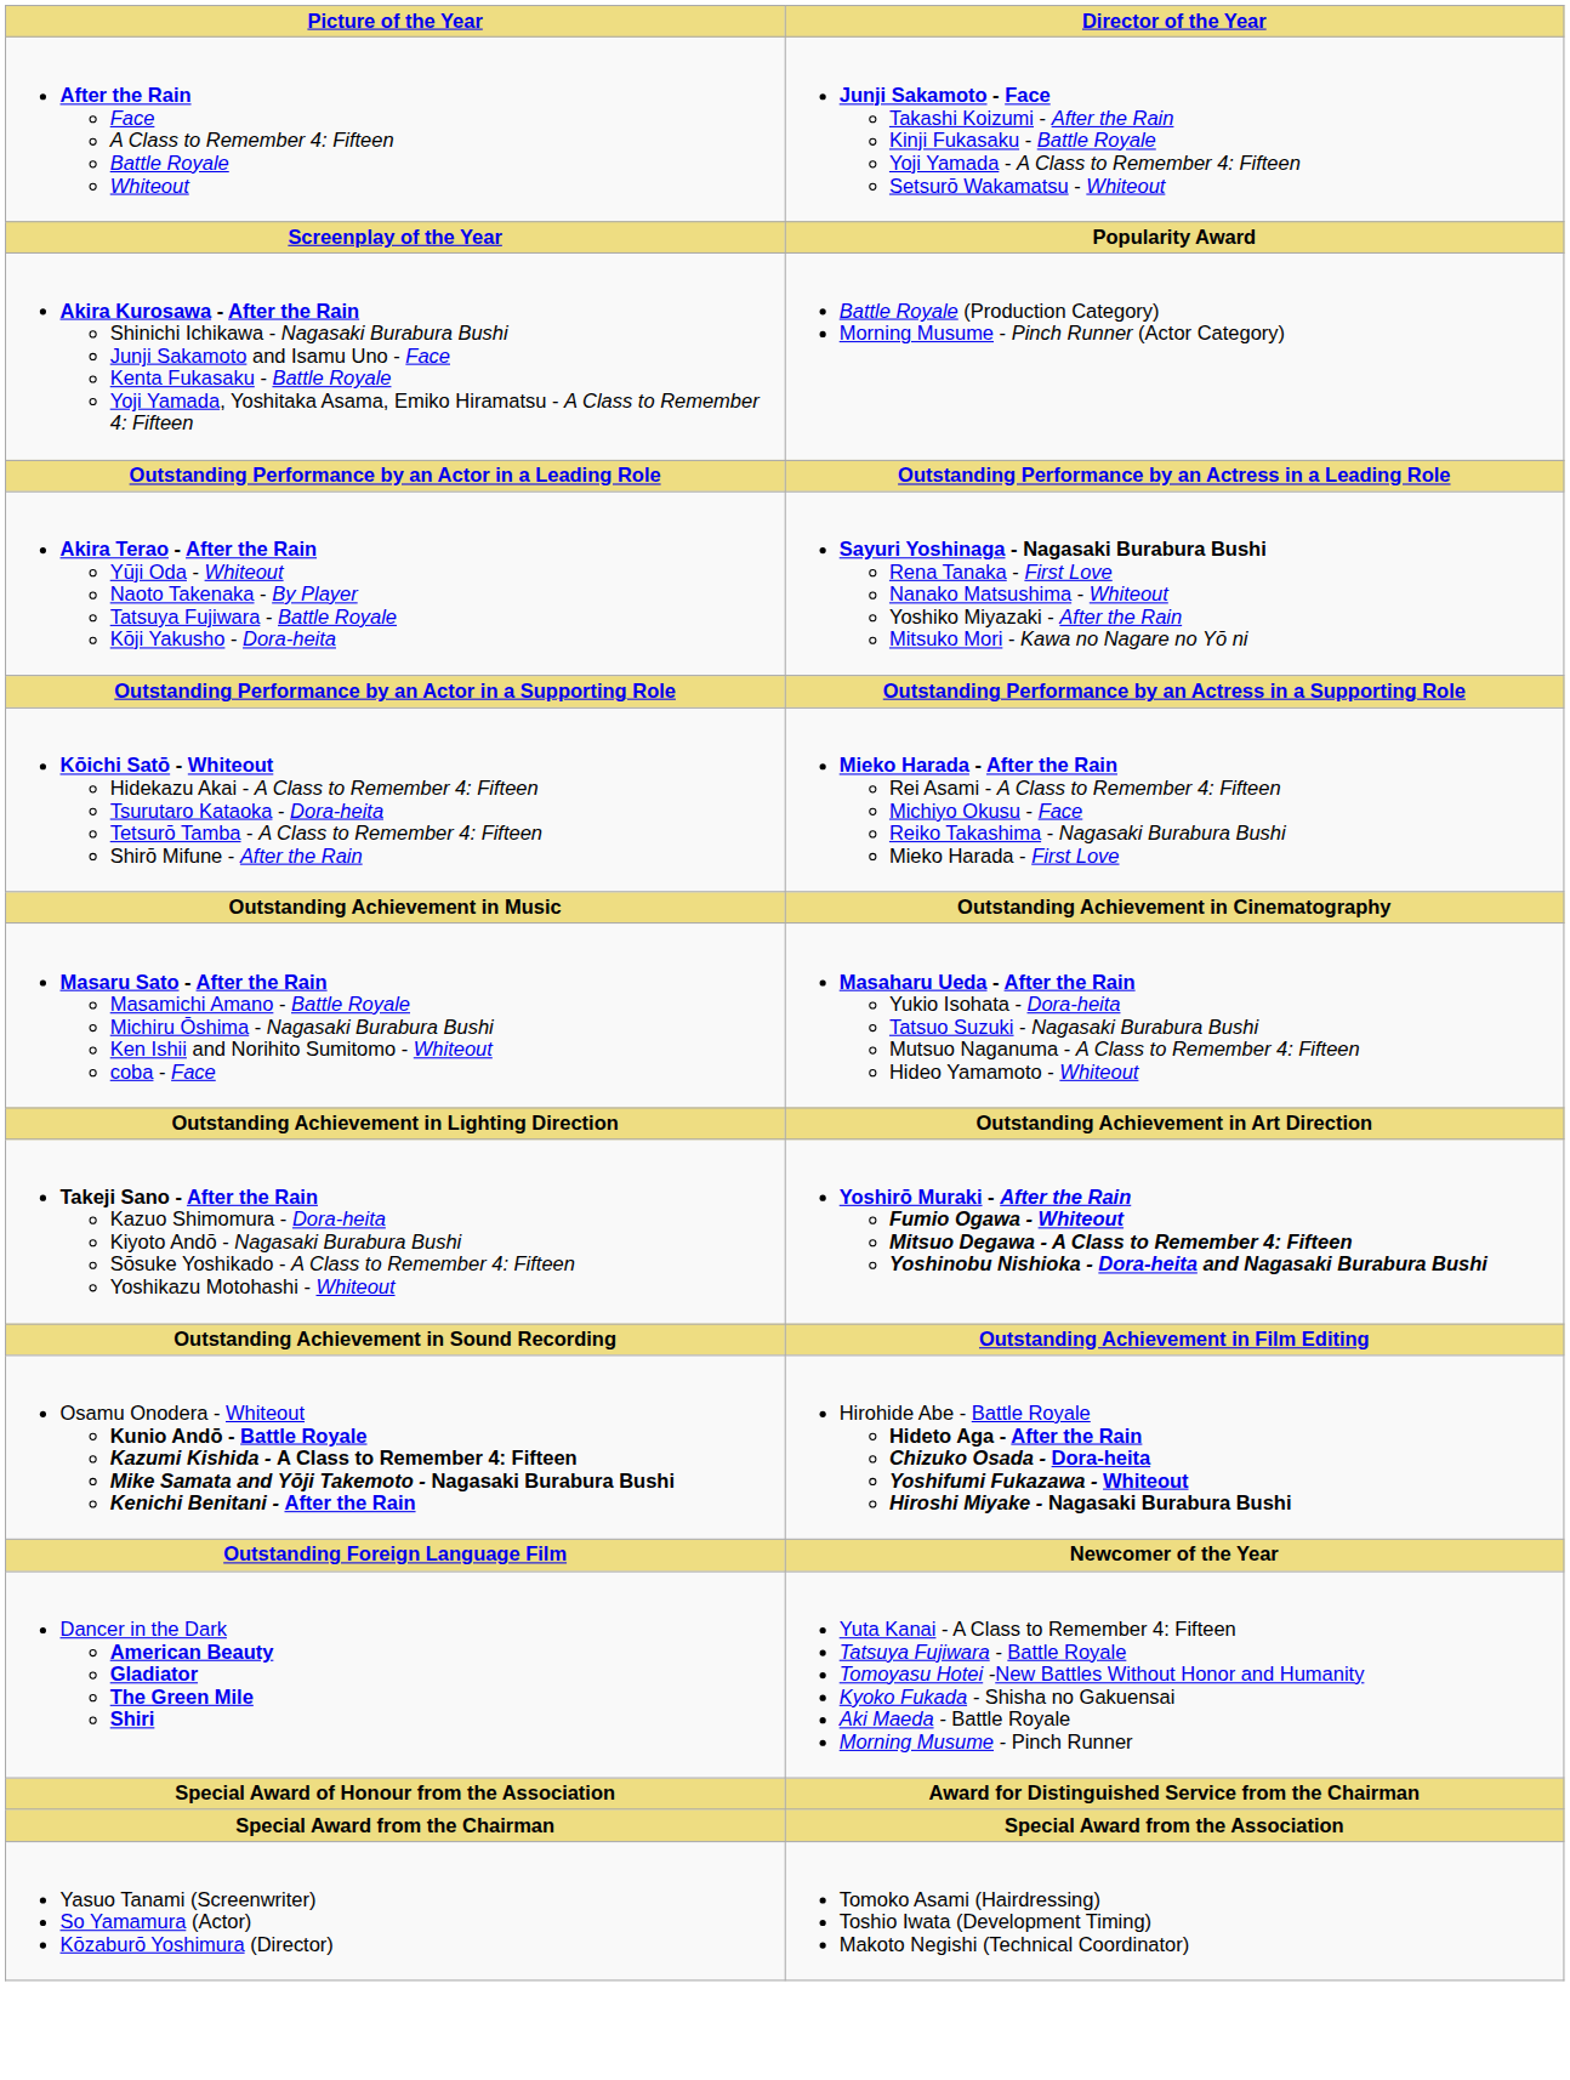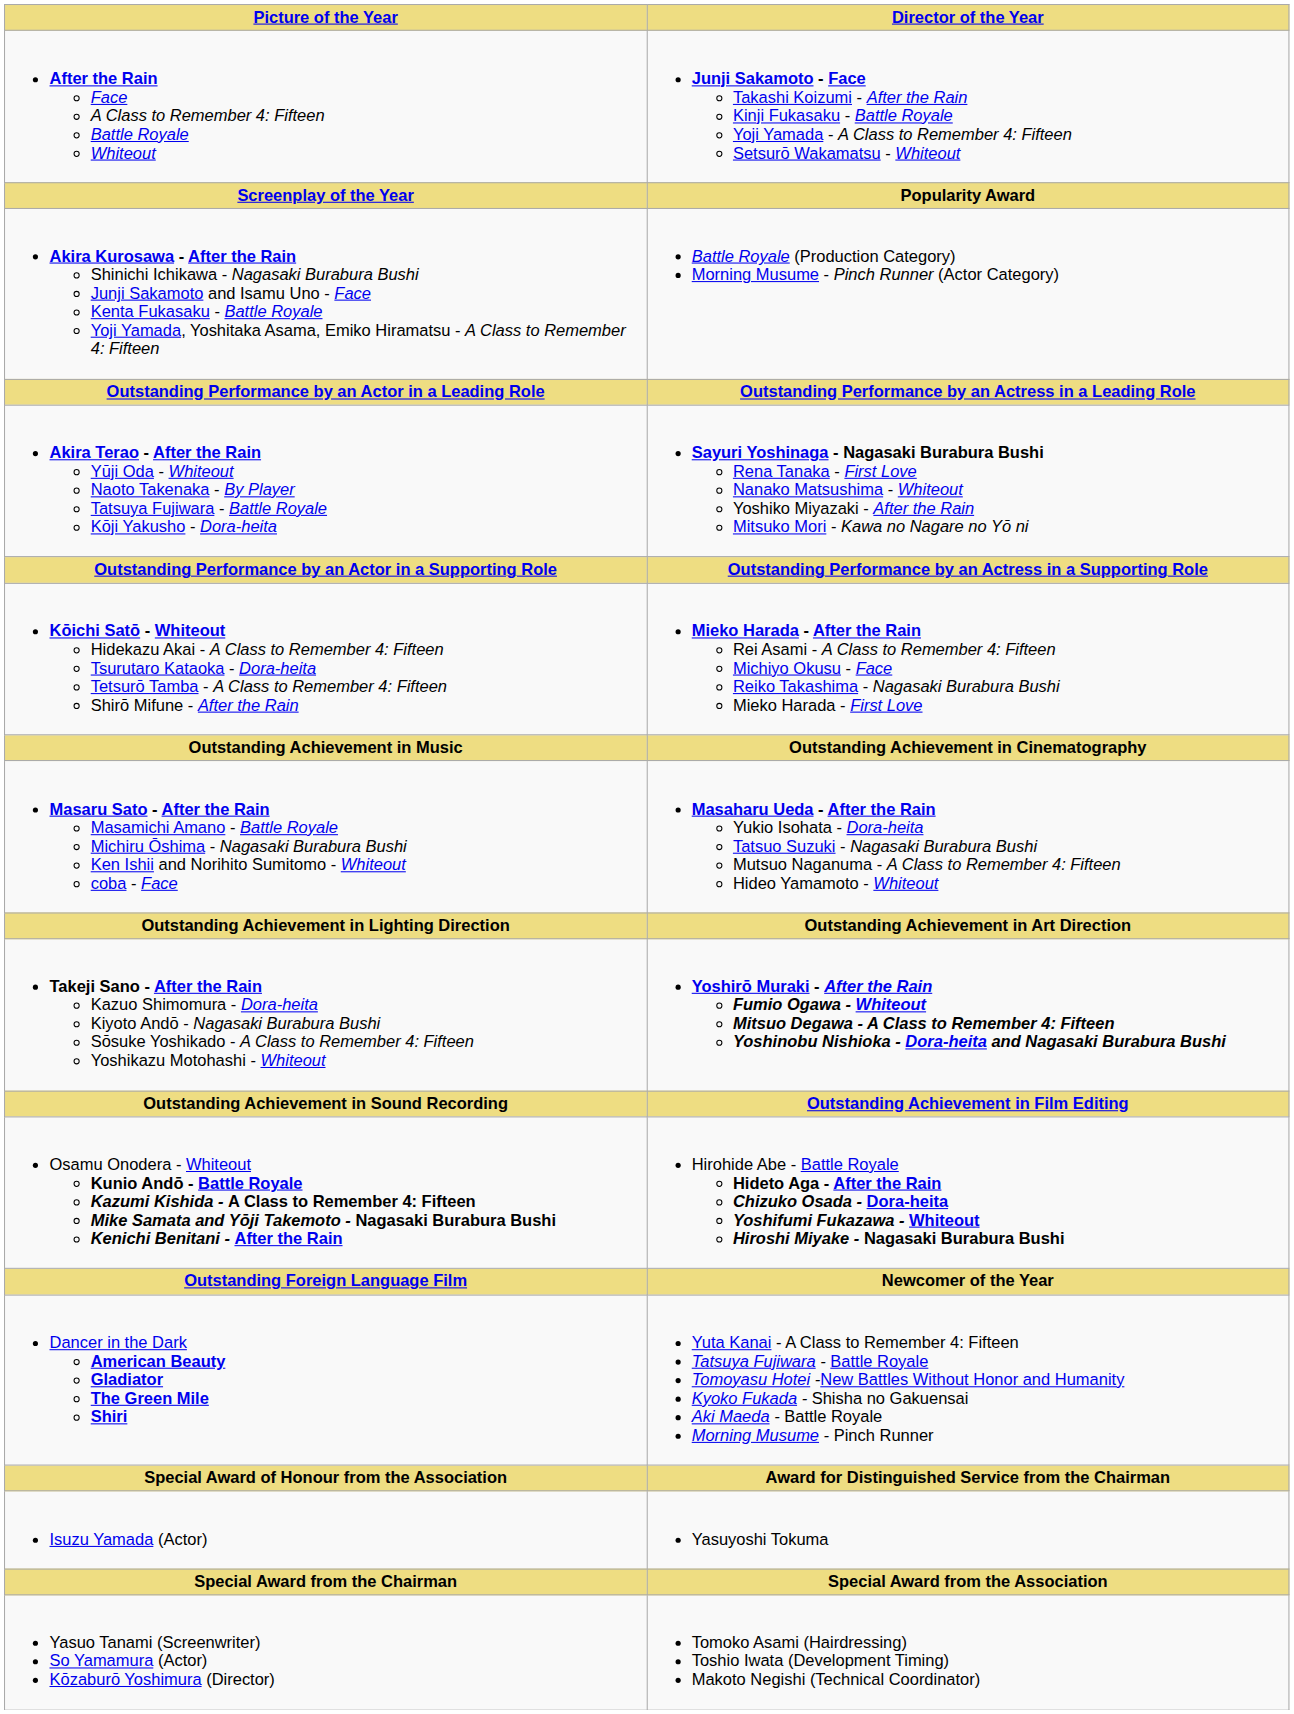+ row: Isuzu Yamada (Actor) | Yasuyoshi Tokuma
